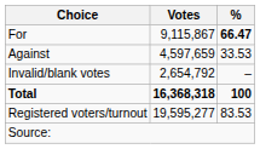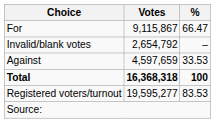For | %: bold -> normal
rows swapped: Against <-> Invalid/blank votes
